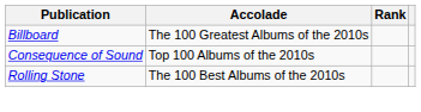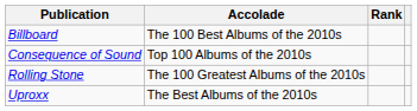Billboard | Accolade: The 100 Greatest Albums of the 2010s -> The 100 Best Albums of the 2010s
Rolling Stone | Accolade: The 100 Best Albums of the 2010s -> The 100 Greatest Albums of the 2010s
+ row: Uproxx | The Best Albums of the 2010s
